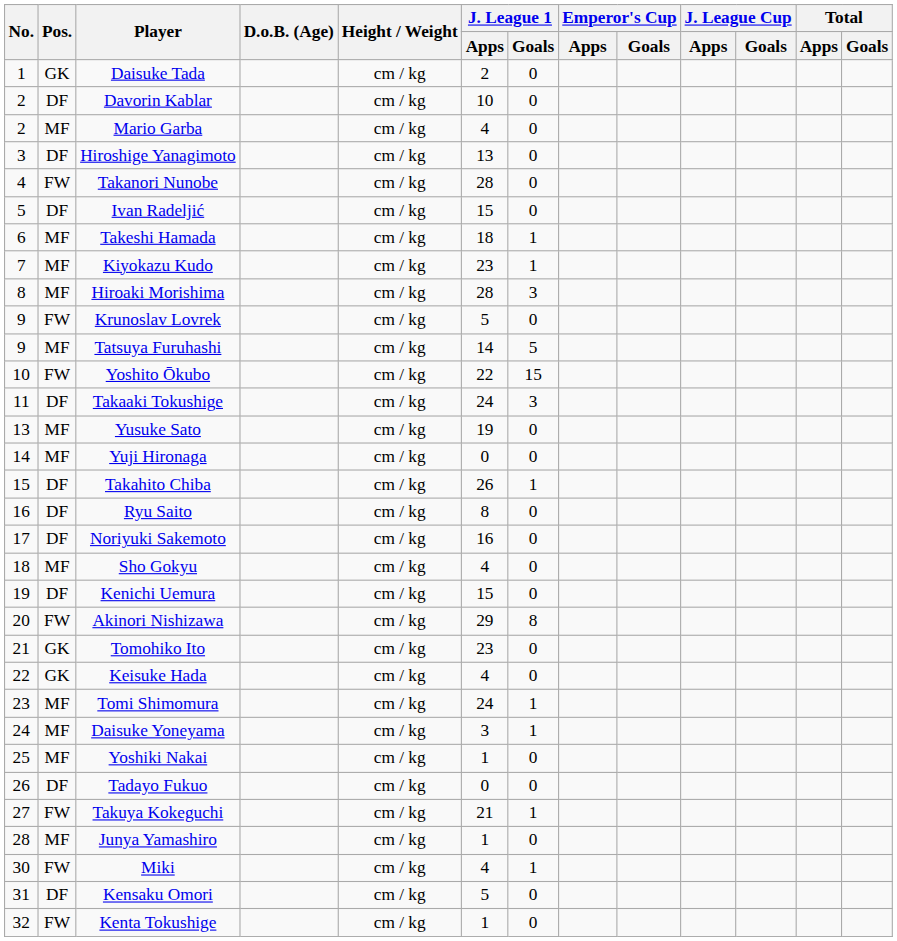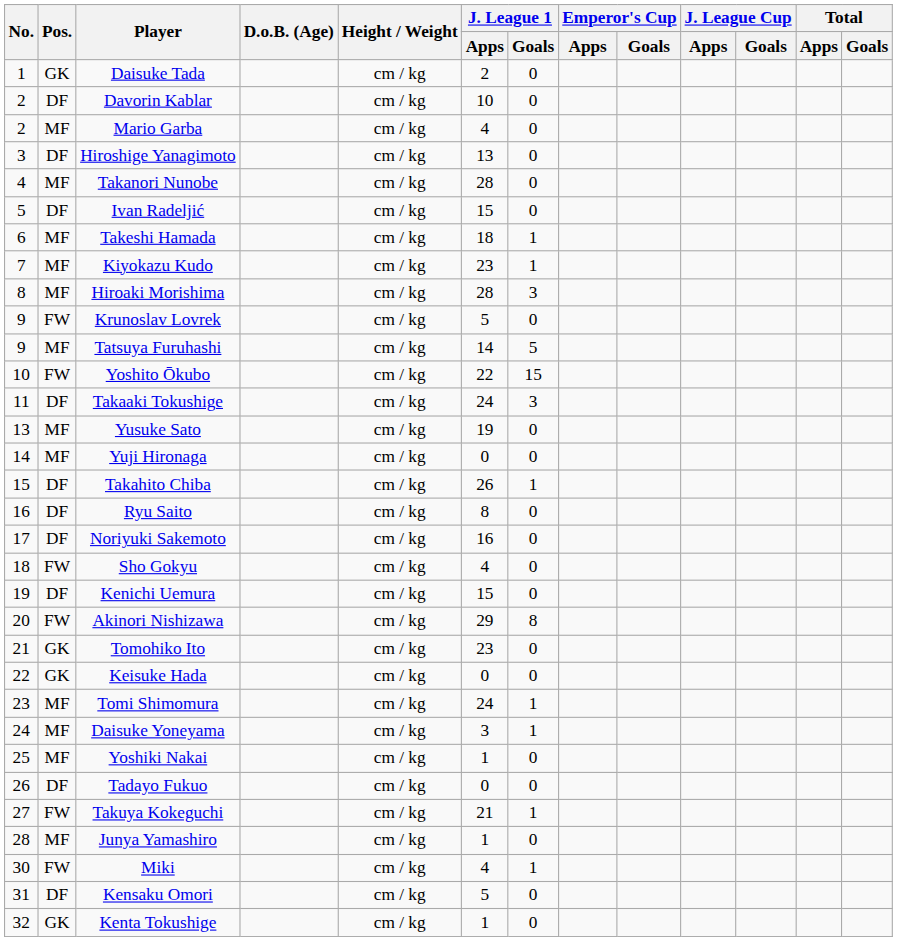Takanori Nunobe | Pos.: FW -> MF
Sho Gokyu | Pos.: MF -> FW
Keisuke Hada | J. League 1 / Apps: 4 -> 0
Kenta Tokushige | Pos.: FW -> GK
